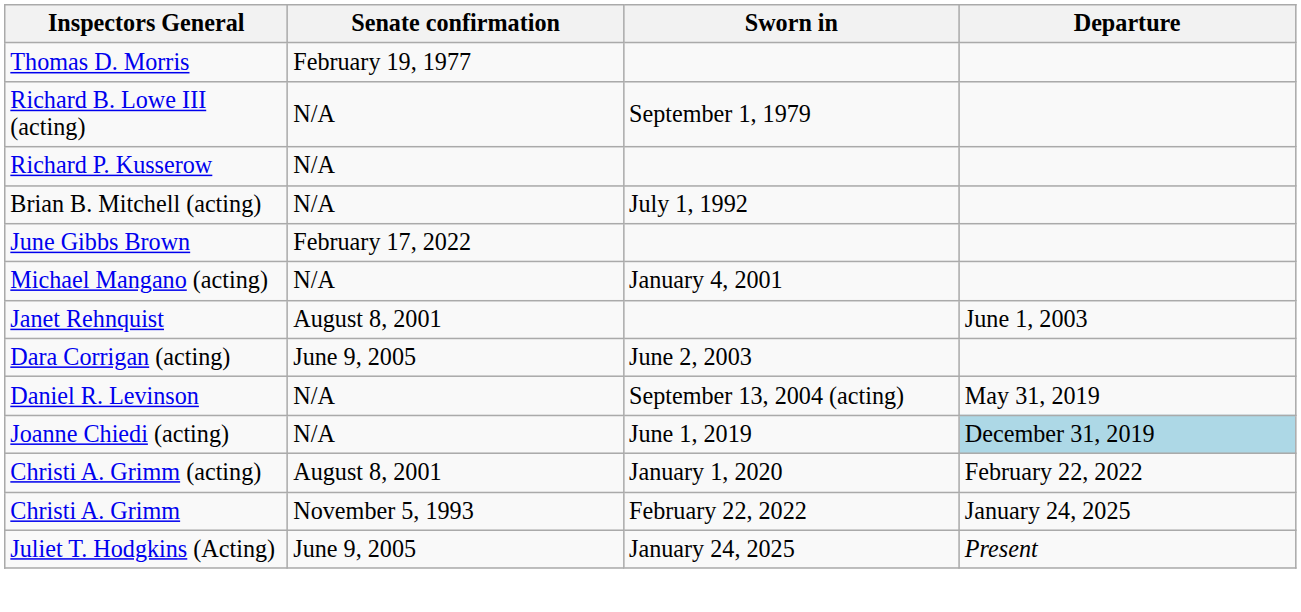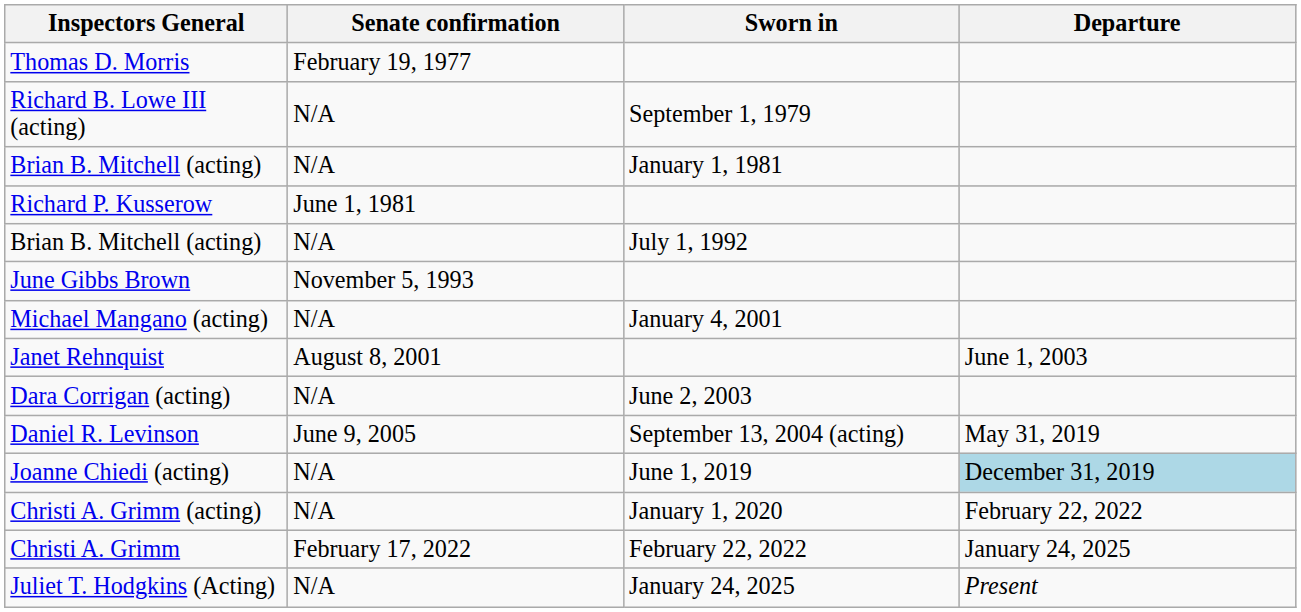+ row: Brian B. Mitchell (acting) | N/A | January 1, 1981
Richard P. Kusserow | Senate confirmation: N/A -> June 1, 1981
June Gibbs Brown | Senate confirmation: February 17, 2022 -> November 5, 1993
Dara Corrigan (acting) | Senate confirmation: June 9, 2005 -> N/A
Daniel R. Levinson | Senate confirmation: N/A -> June 9, 2005
Christi A. Grimm (acting) | Senate confirmation: August 8, 2001 -> N/A
Christi A. Grimm | Senate confirmation: November 5, 1993 -> February 17, 2022
Juliet T. Hodgkins (Acting) | Senate confirmation: June 9, 2005 -> N/A
